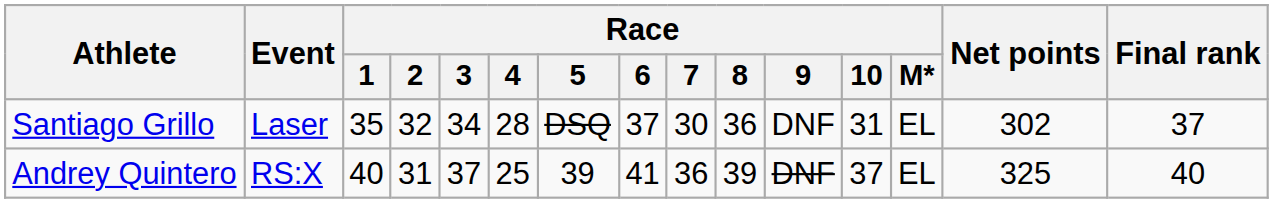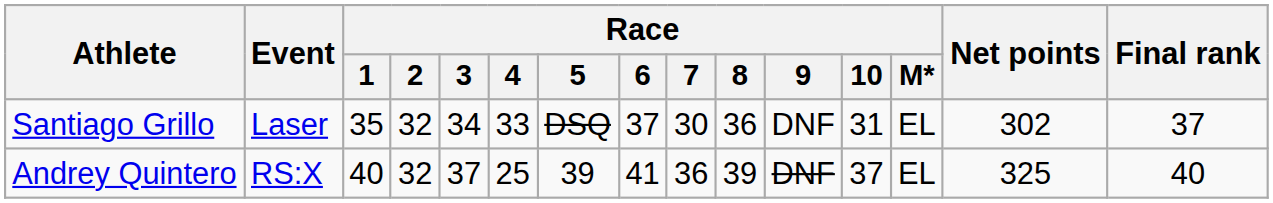Santiago Grillo | Race / 4: 28 -> 33
Andrey Quintero | Race / 2: 31 -> 32
